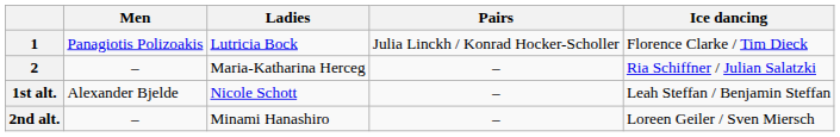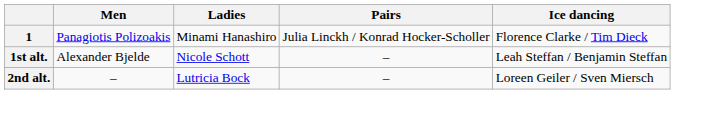1 | Ladies: Lutricia Bock -> Minami Hanashiro
- row: 2 | – | Maria-Katharina Herceg | – | Ria Schiffner / Julian Salatzki
2nd alt. | Ladies: Minami Hanashiro -> Lutricia Bock
